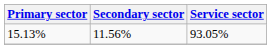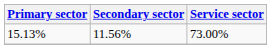15.13% | Service sector: 93.05% -> 73.00%
